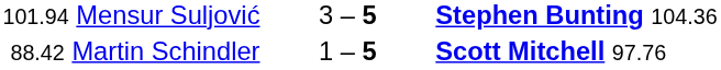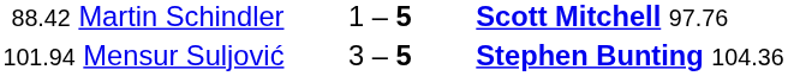rows swapped: 88.42 Martin Schindler <-> 101.94 Mensur Suljović
